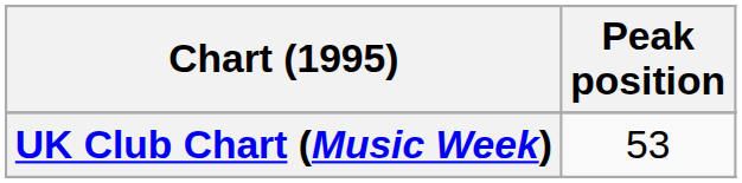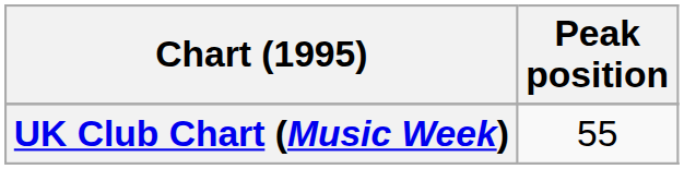UK Club Chart (Music Week) | Peak position: 53 -> 55
